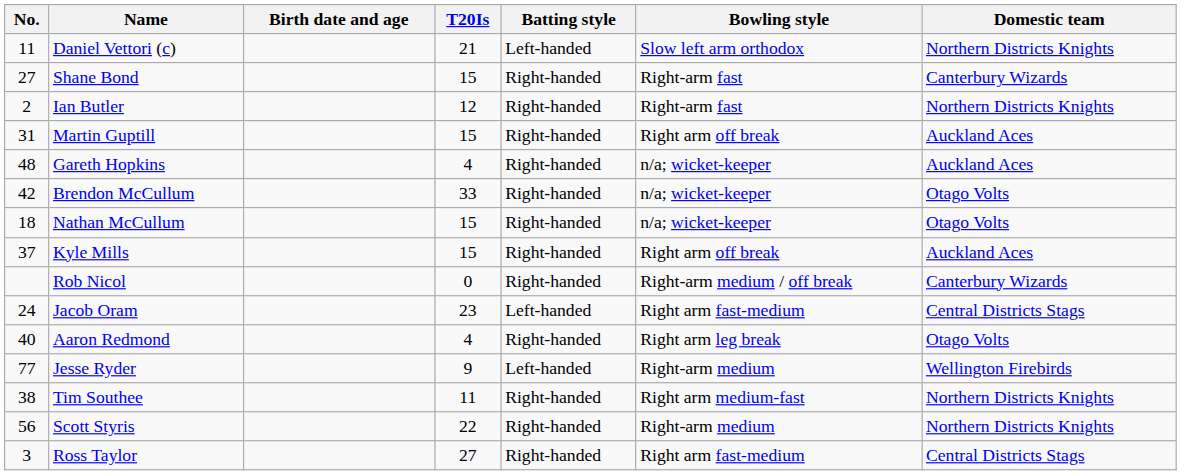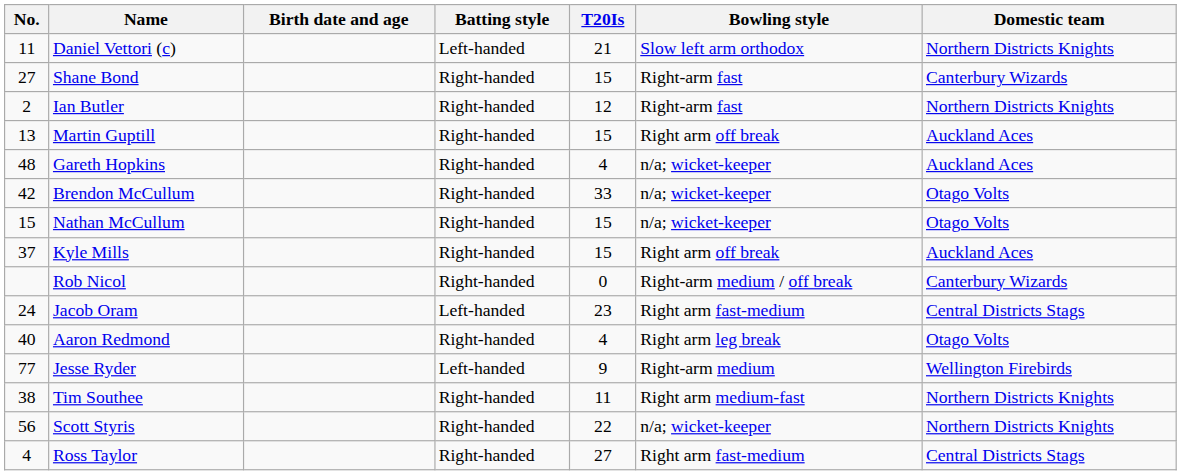columns swapped: T20Is <-> Batting style
Martin Guptill | No.: 31 -> 13
Nathan McCullum | No.: 18 -> 15
Scott Styris | Bowling style: Right-arm medium -> n/a; wicket-keeper
Ross Taylor | No.: 3 -> 4
